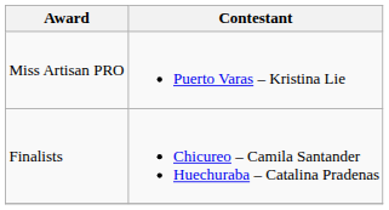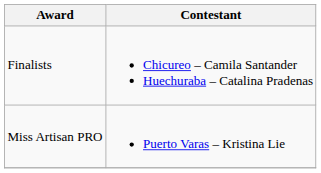rows swapped: Miss Artisan PRO <-> Finalists
